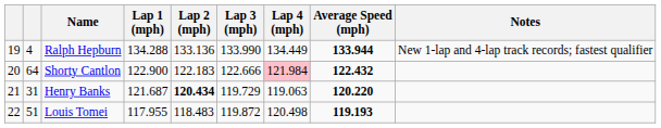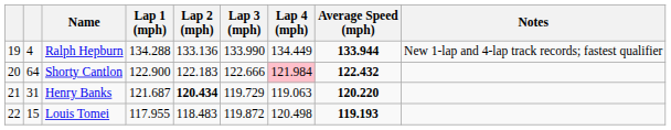Louis Tomei | column 2: 51 -> 15
